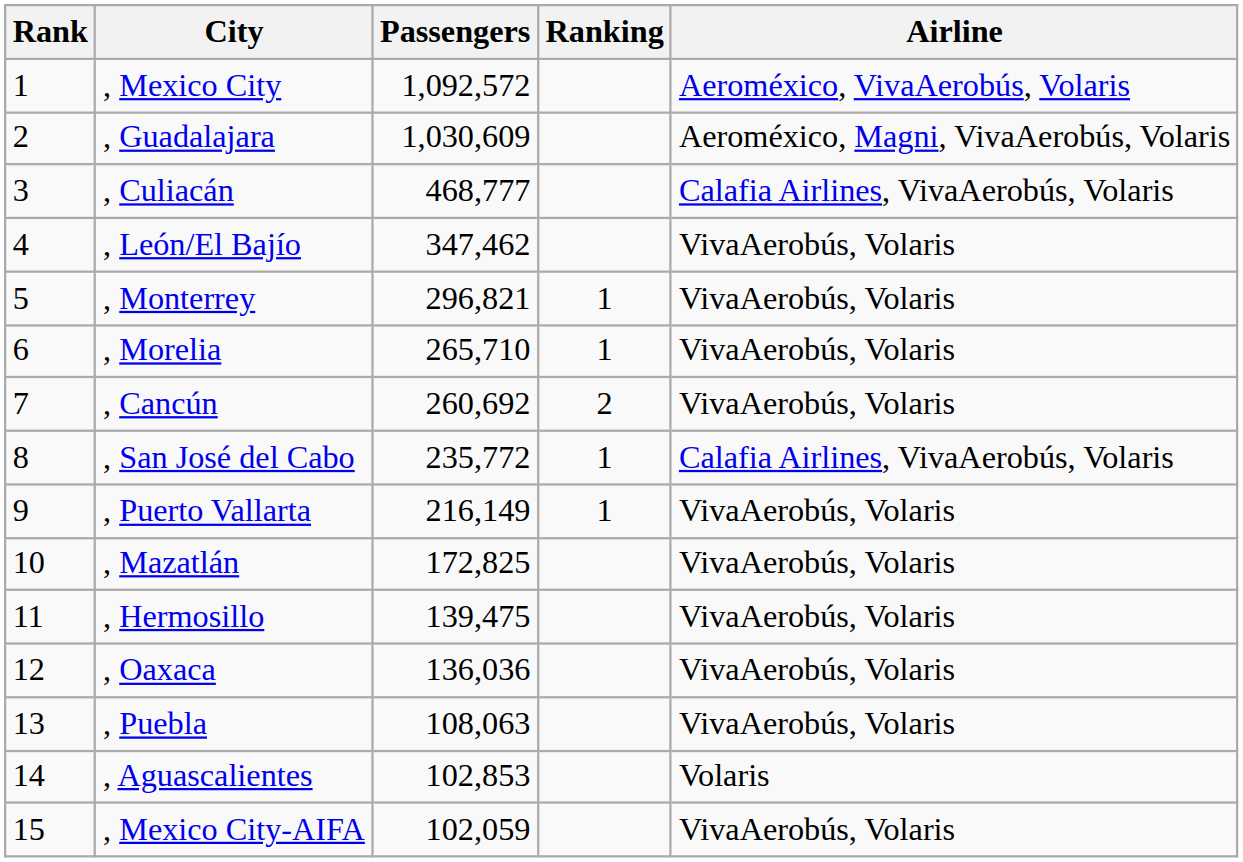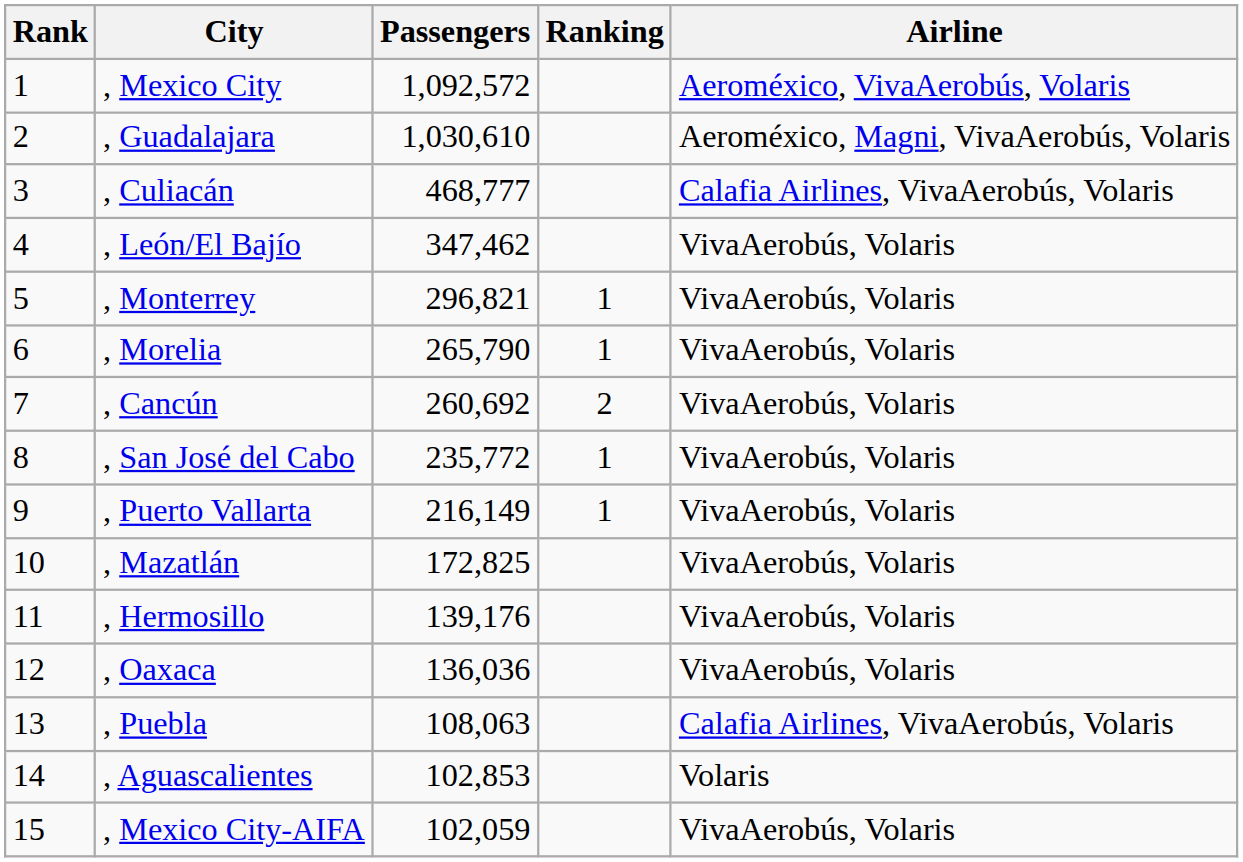, Guadalajara | Passengers: 1,030,609 -> 1,030,610
, Morelia | Passengers: 265,710 -> 265,790
, San José del Cabo | Airline: Calafia Airlines, VivaAerobús, Volaris -> VivaAerobús, Volaris
, Hermosillo | Passengers: 139,475 -> 139,176
, Puebla | Airline: VivaAerobús, Volaris -> Calafia Airlines, VivaAerobús, Volaris
